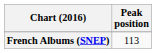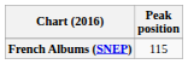French Albums (SNEP) | Peak position: 113 -> 115
